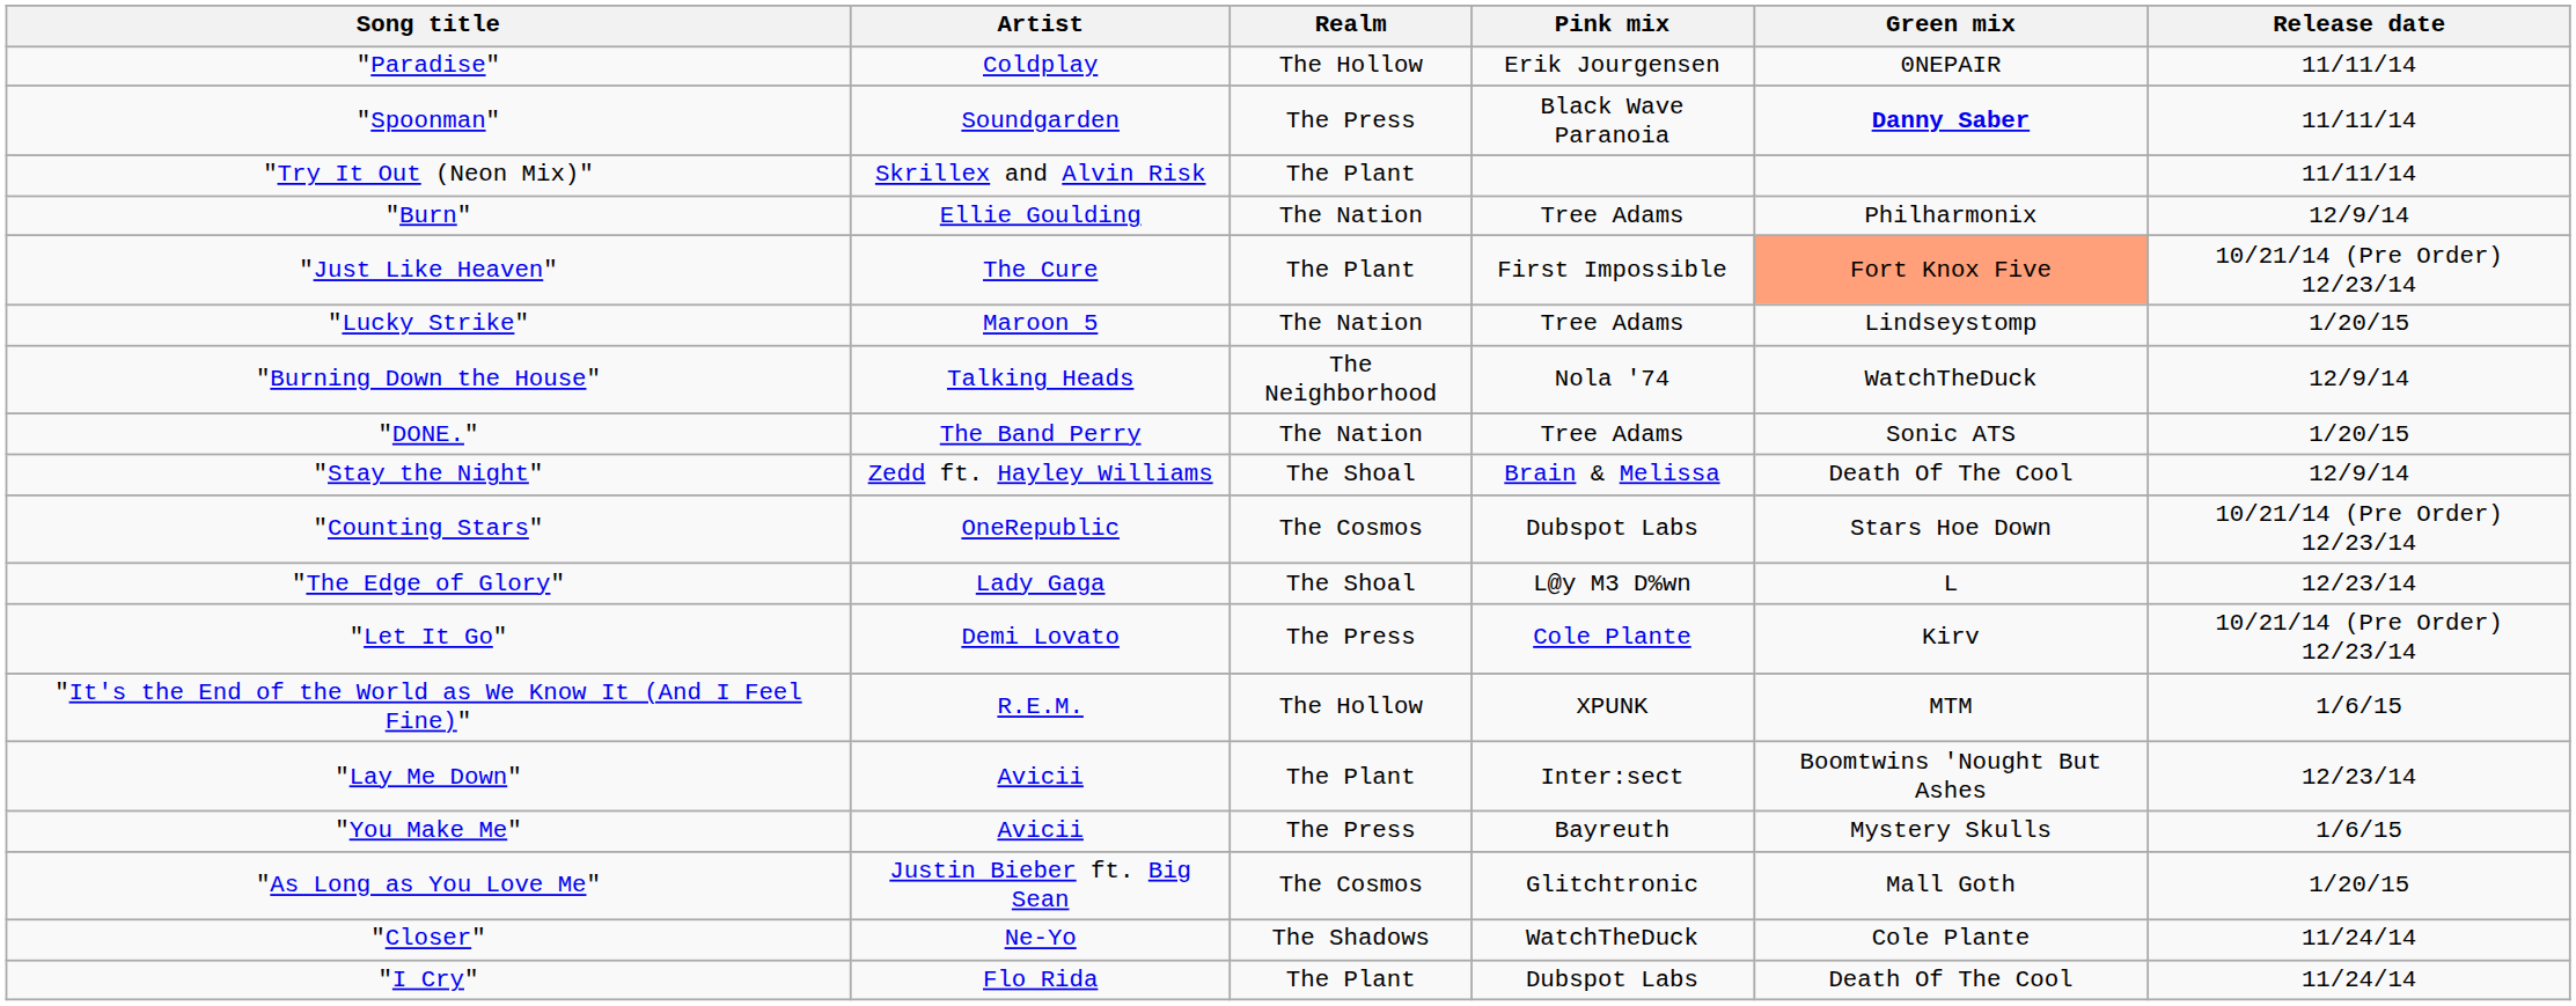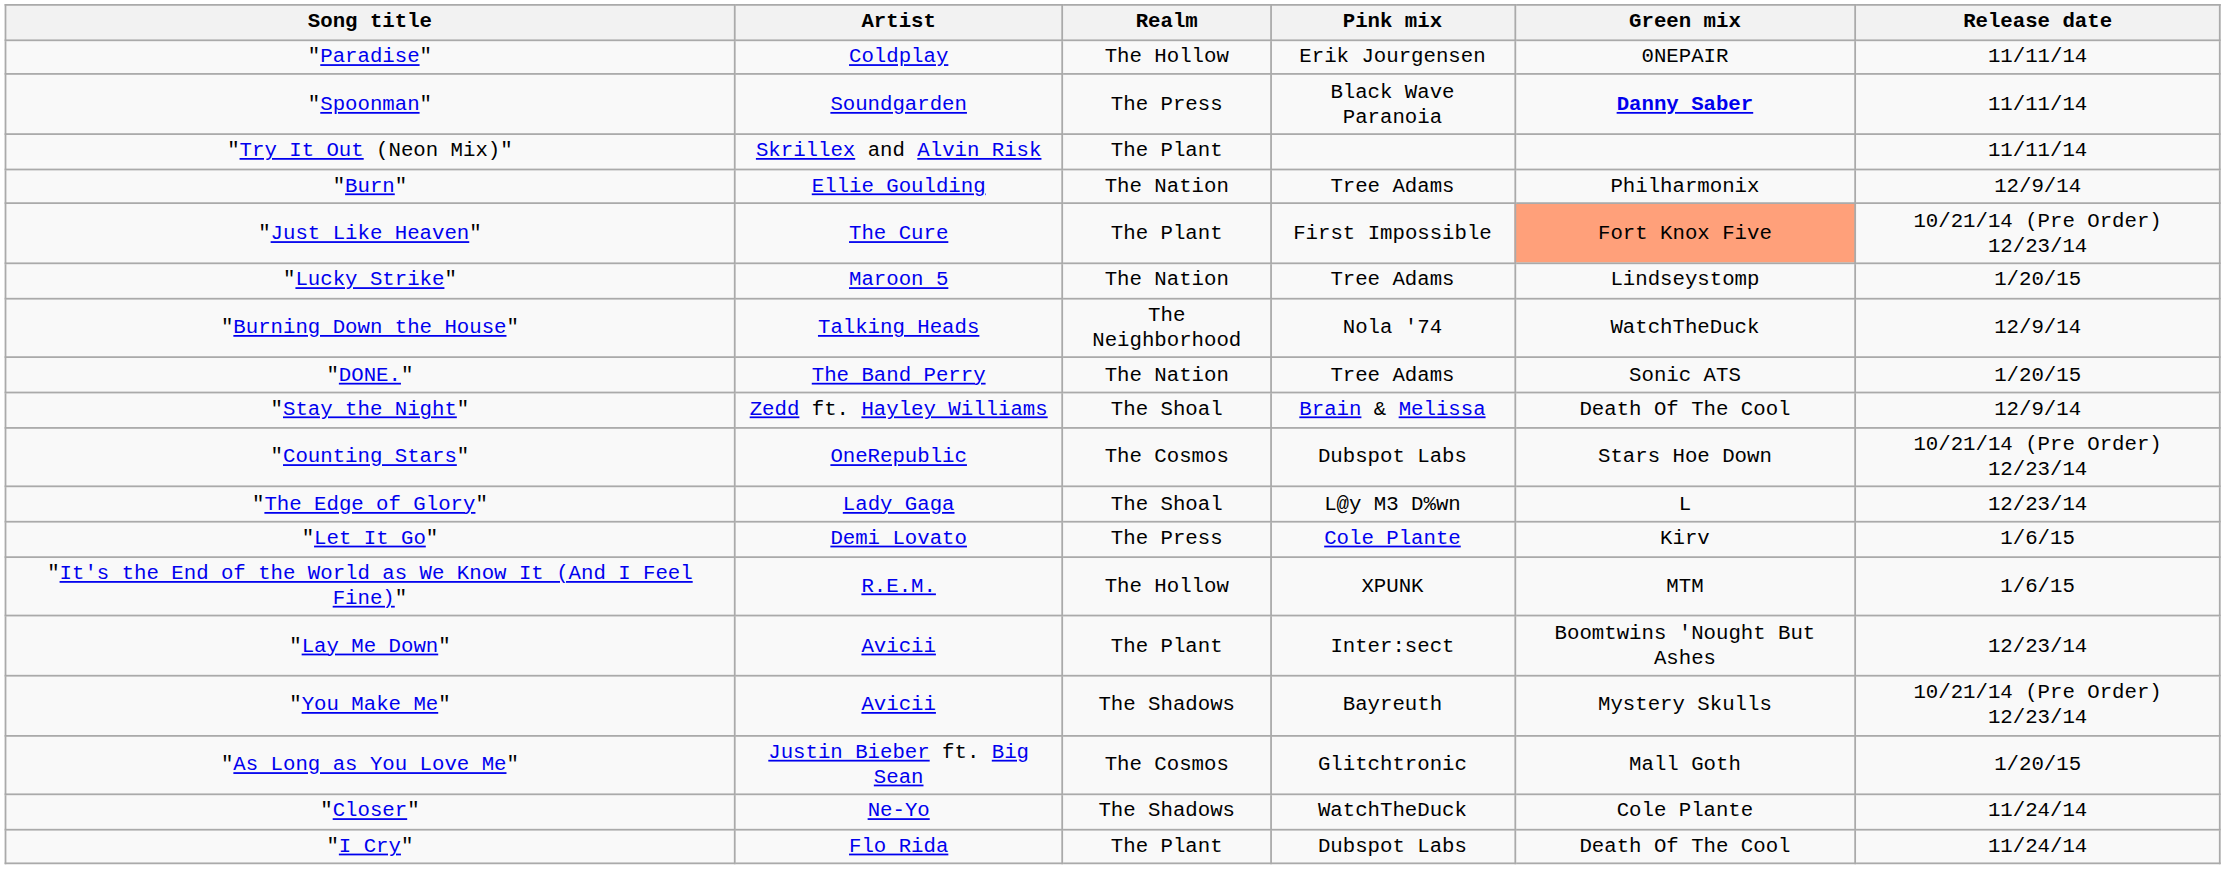"Let It Go" | Release date: 10/21/14 (Pre Order) 12/23/14 -> 1/6/15
"You Make Me" | Realm: The Press -> The Shadows
"You Make Me" | Release date: 1/6/15 -> 10/21/14 (Pre Order) 12/23/14
